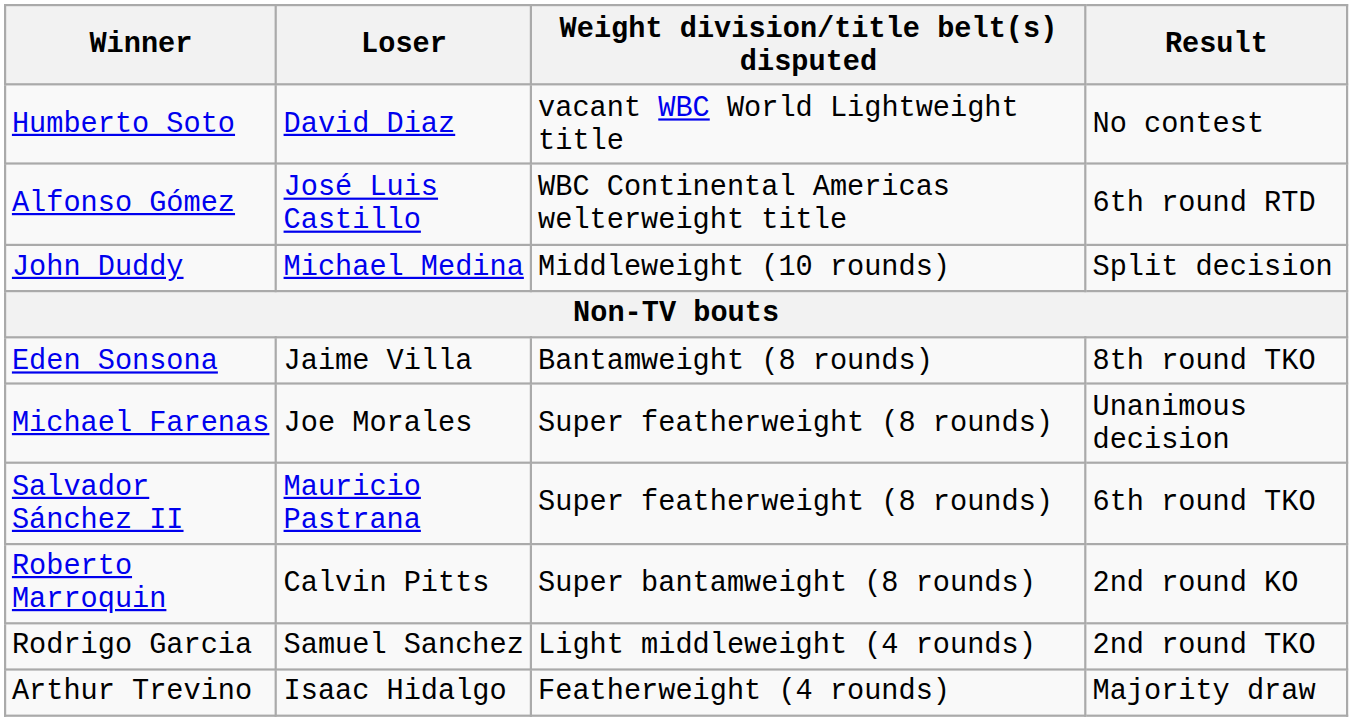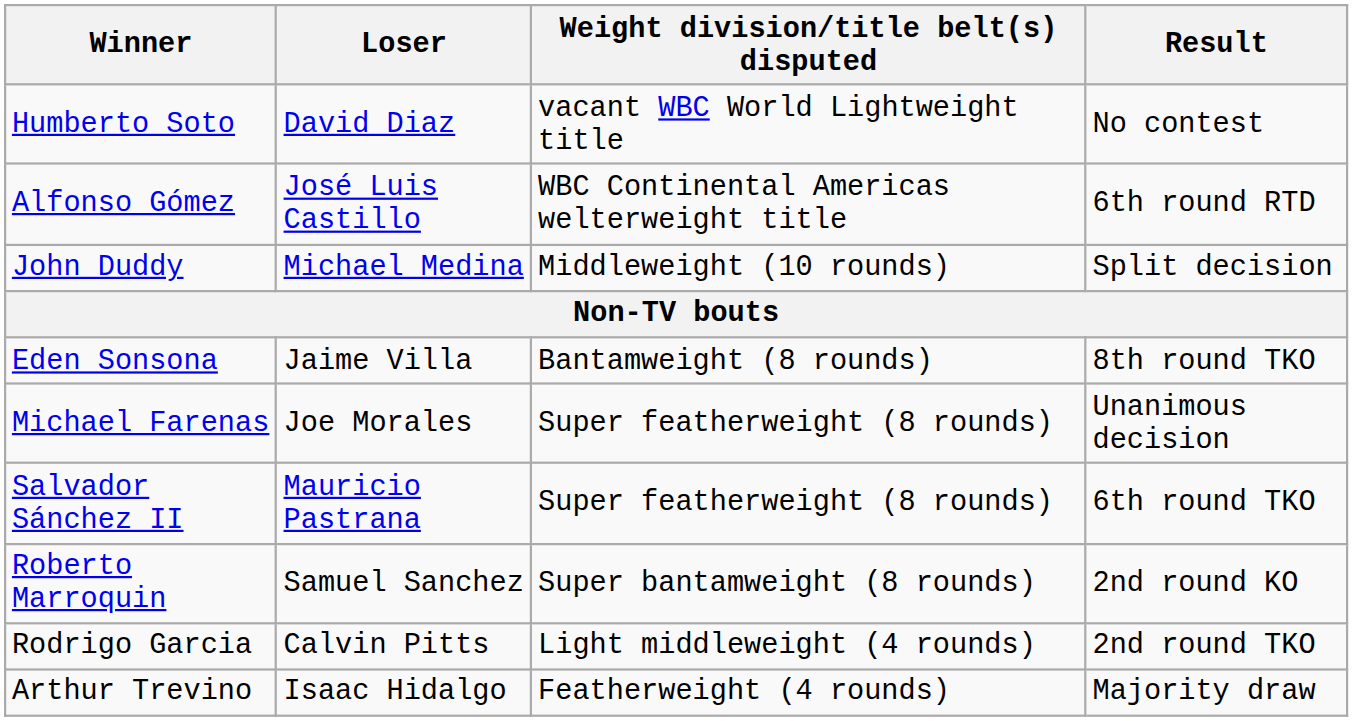Roberto Marroquin | Loser: Calvin Pitts -> Samuel Sanchez
Rodrigo Garcia | Loser: Samuel Sanchez -> Calvin Pitts
